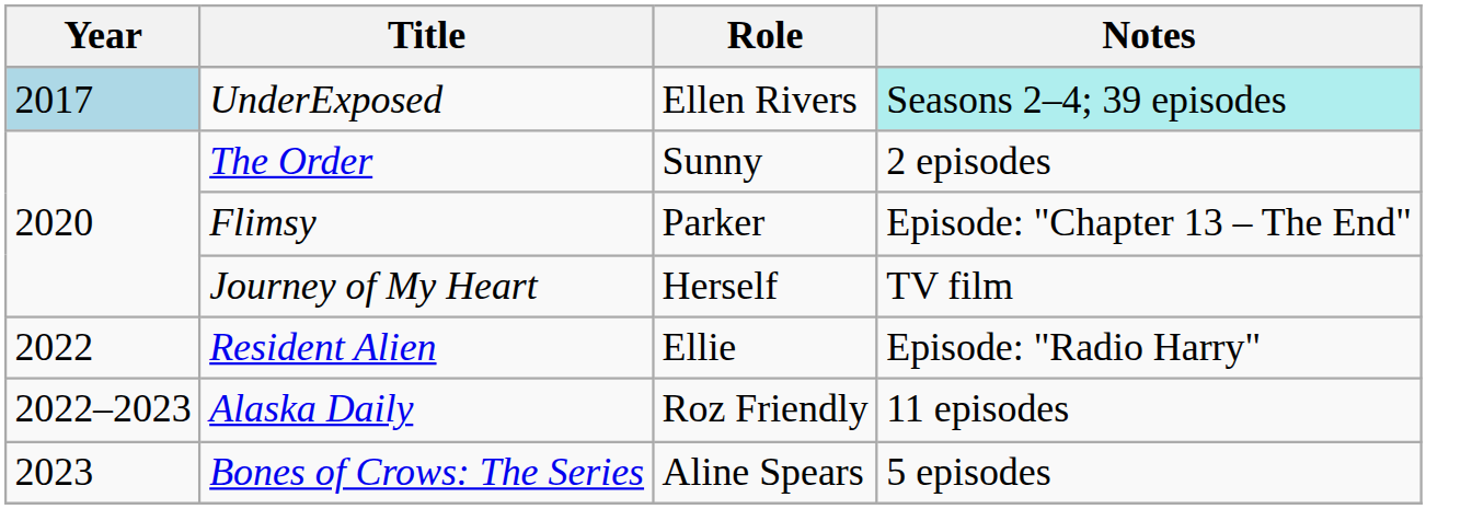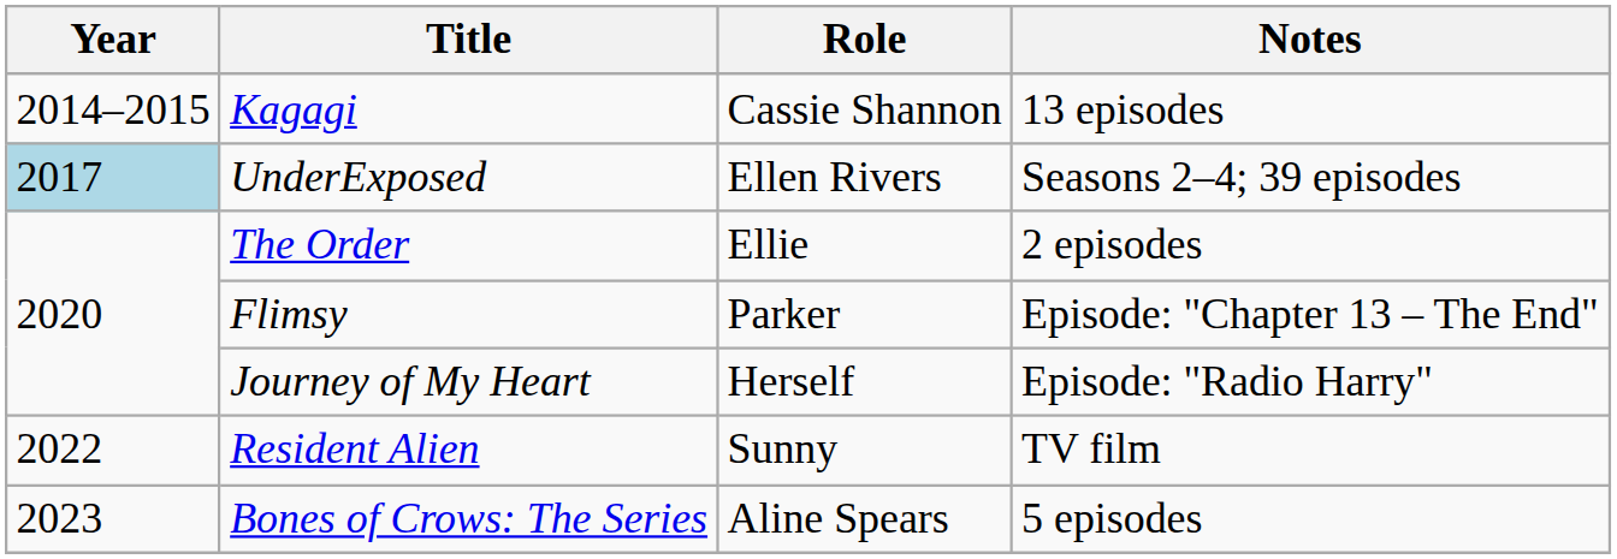+ row: 2014–2015 | Kagagi | Cassie Shannon | 13 episodes
UnderExposed | Notes: paleturquoise background -> no background
The Order | Role: Sunny -> Ellie
Journey of My Heart | Notes: TV film -> Episode: "Radio Harry"
Resident Alien | Role: Ellie -> Sunny
Resident Alien | Notes: Episode: "Radio Harry" -> TV film
- row: 2022–2023 | Alaska Daily | Roz Friendly | 11 episodes
